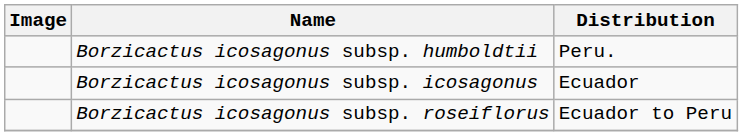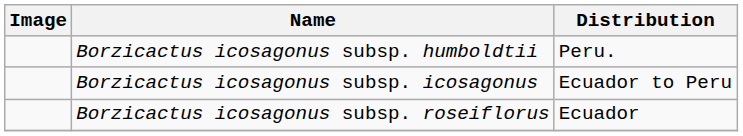Borzicactus icosagonus subsp. icosagonus | Distribution: Ecuador -> Ecuador to Peru
Borzicactus icosagonus subsp. roseiflorus | Distribution: Ecuador to Peru -> Ecuador
